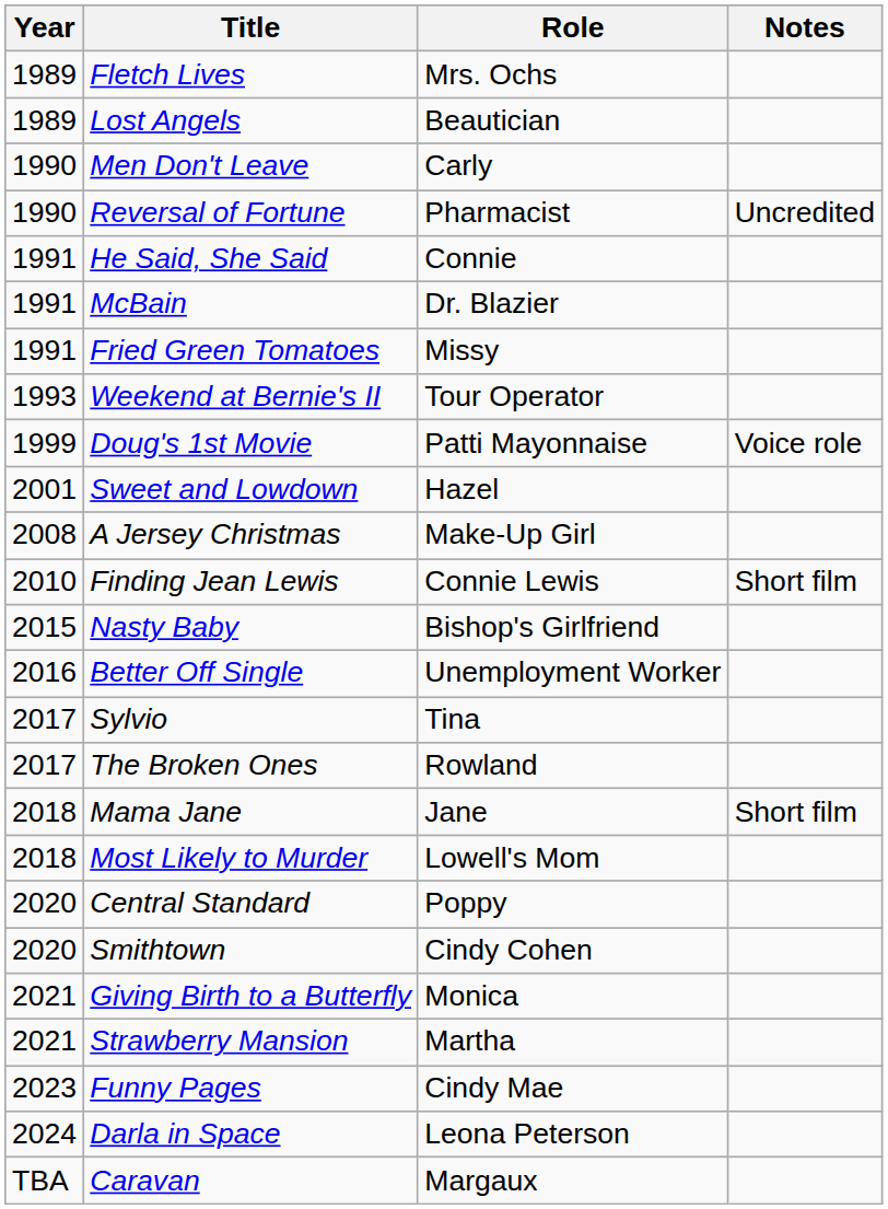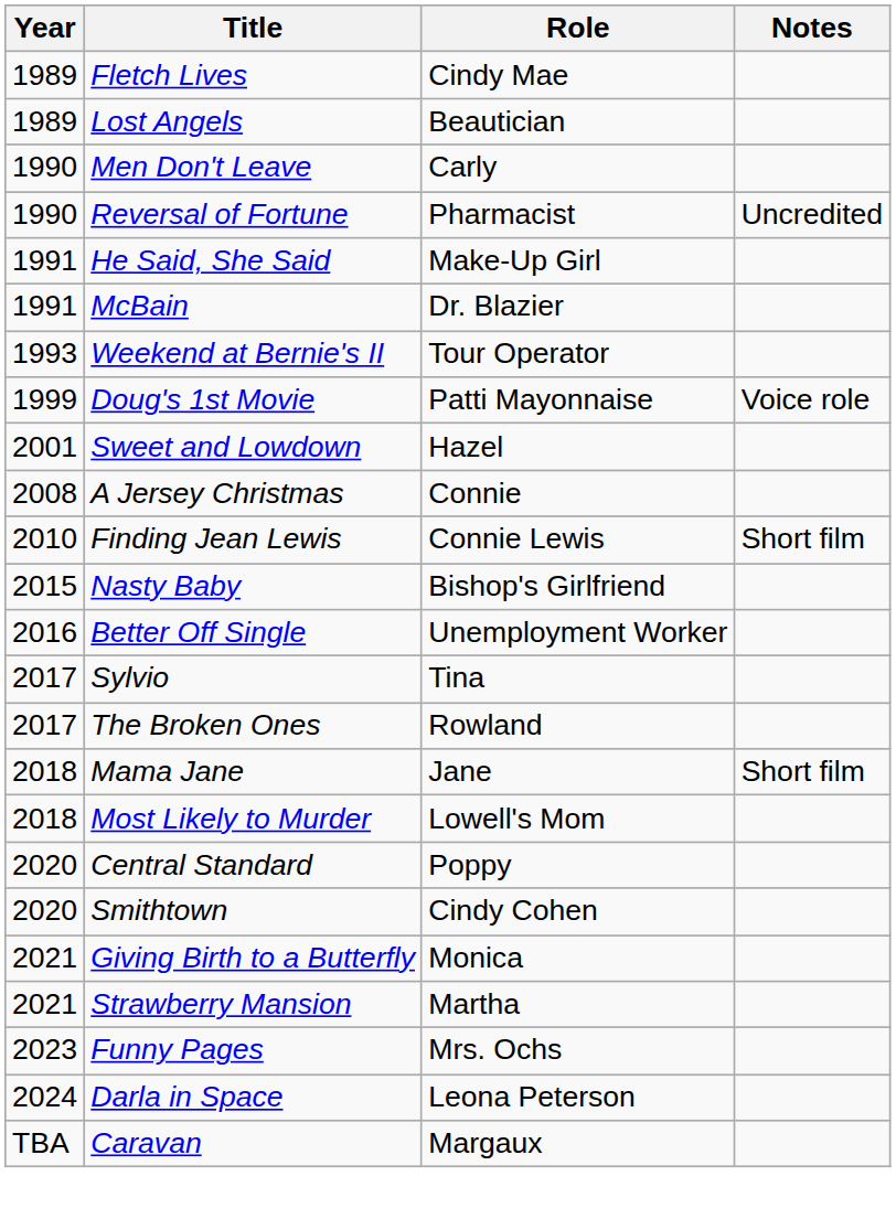Fletch Lives | Role: Mrs. Ochs -> Cindy Mae
He Said, She Said | Role: Connie -> Make-Up Girl
- row: 1991 | Fried Green Tomatoes | Missy
A Jersey Christmas | Role: Make-Up Girl -> Connie
Funny Pages | Role: Cindy Mae -> Mrs. Ochs
